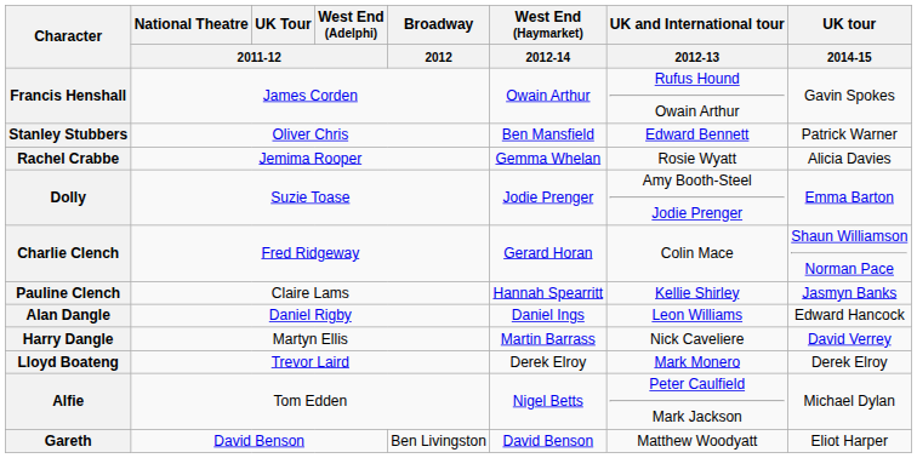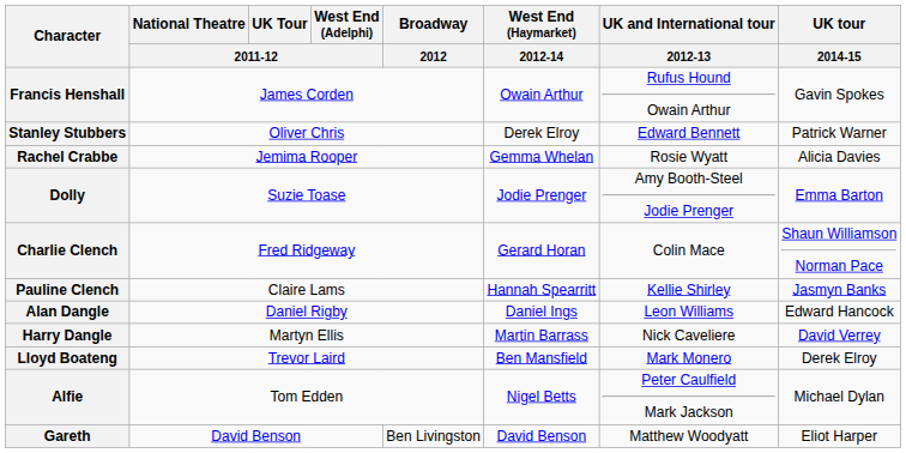Stanley Stubbers | West End (Haymarket) / 2012-14: Ben Mansfield -> Derek Elroy
Lloyd Boateng | West End (Haymarket) / 2012-14: Derek Elroy -> Ben Mansfield
